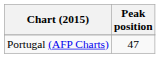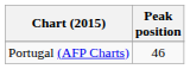Portugal (AFP Charts) | Peak position: 47 -> 46
